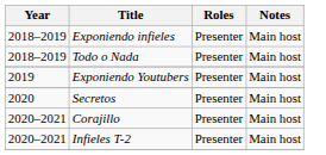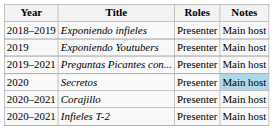- row: 2018–2019 | Todo o Nada | Presenter | Main host
+ row: 2019–2021 | Preguntas Picantes con... | Presenter | Main host
Secretos | Notes: no background -> lightblue background
